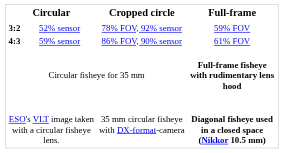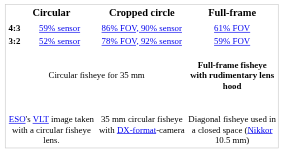rows swapped: 52% sensor <-> 59% sensor
ESO's VLT image taken with a circular fisheye lens. | Full-frame: bold -> normal
